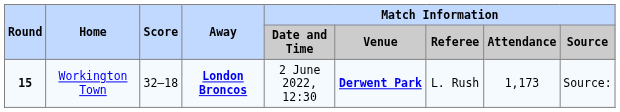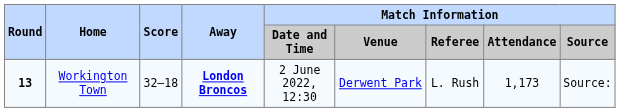Workington Town | Round: 15 -> 13
Workington Town | Match Information / Venue: bold -> normal
